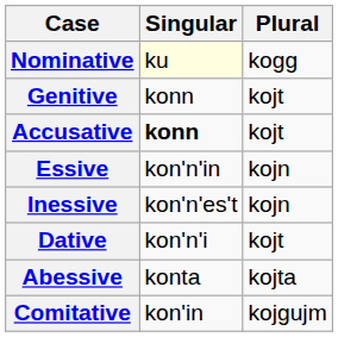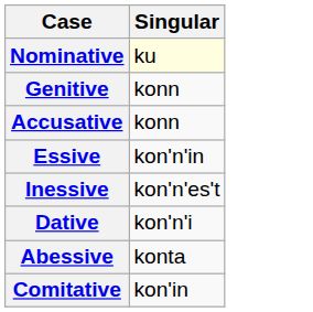- column: Plural | kogg | kojt | kojt | kojn | kojn | kojt | kojta | kojgujm
Accusative | Singular: bold -> normal
